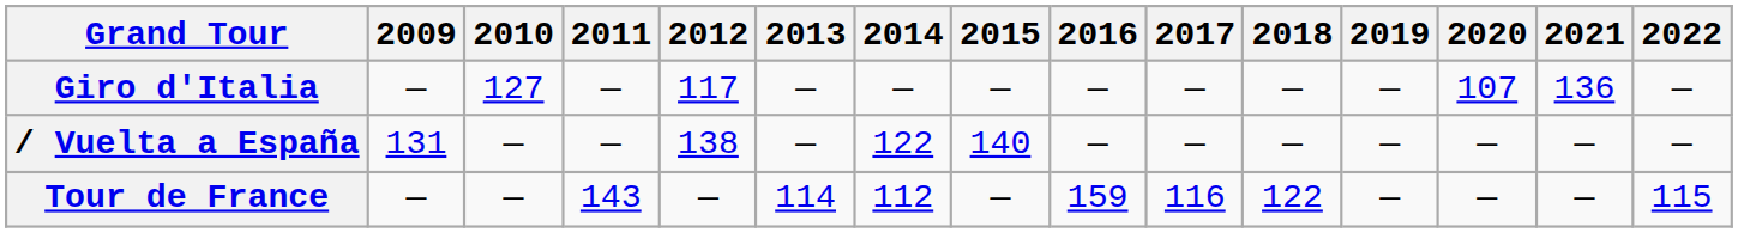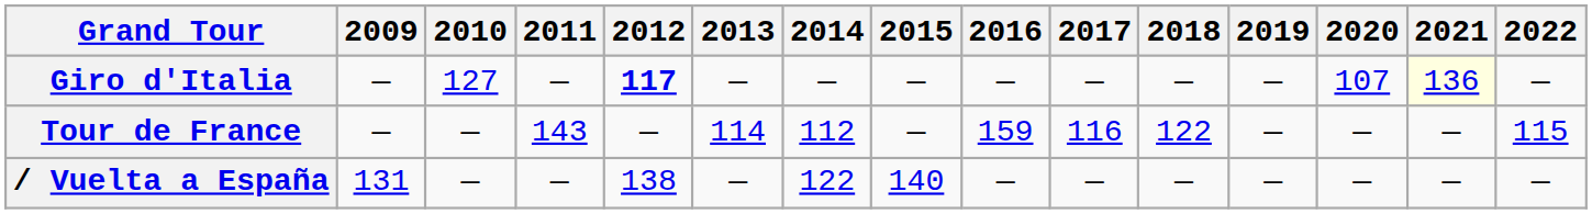Giro d'Italia | 2012: normal -> bold
Giro d'Italia | 2021: no background -> lightyellow background
rows swapped: Tour de France <-> / Vuelta a España
